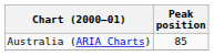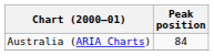Australia (ARIA Charts) | Peak position: 85 -> 84
